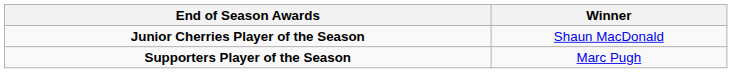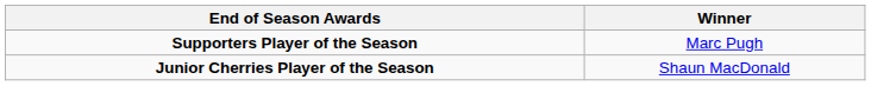rows swapped: Supporters Player of the Season <-> Junior Cherries Player of the Season
